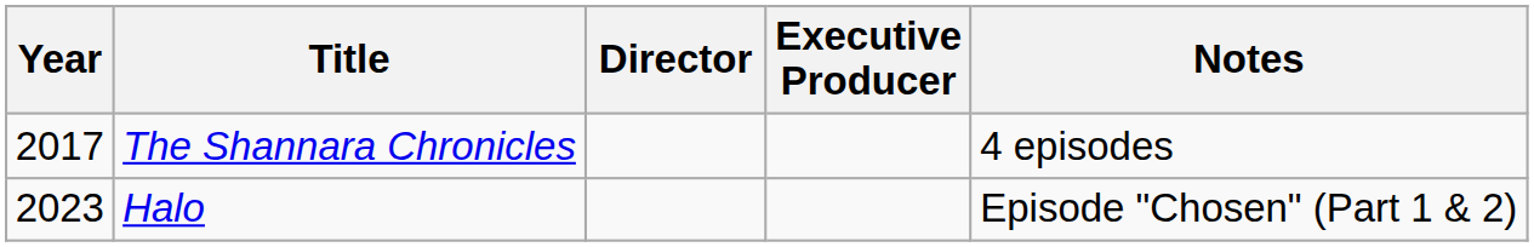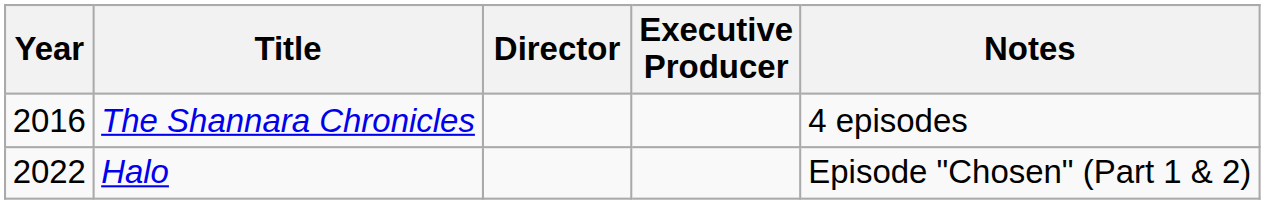The Shannara Chronicles | Year: 2017 -> 2016
Halo | Year: 2023 -> 2022
